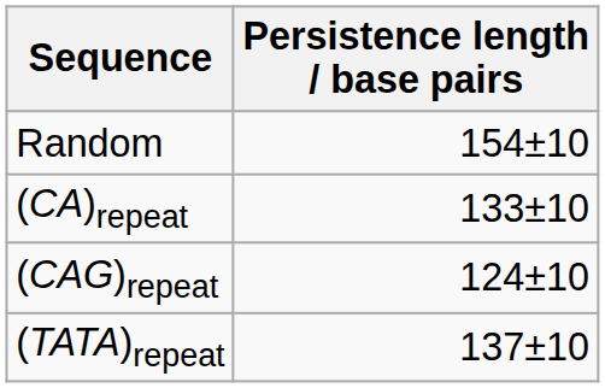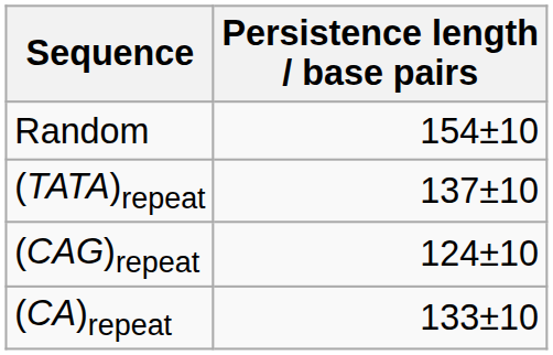rows swapped: (CA)repeat <-> (TATA)repeat
